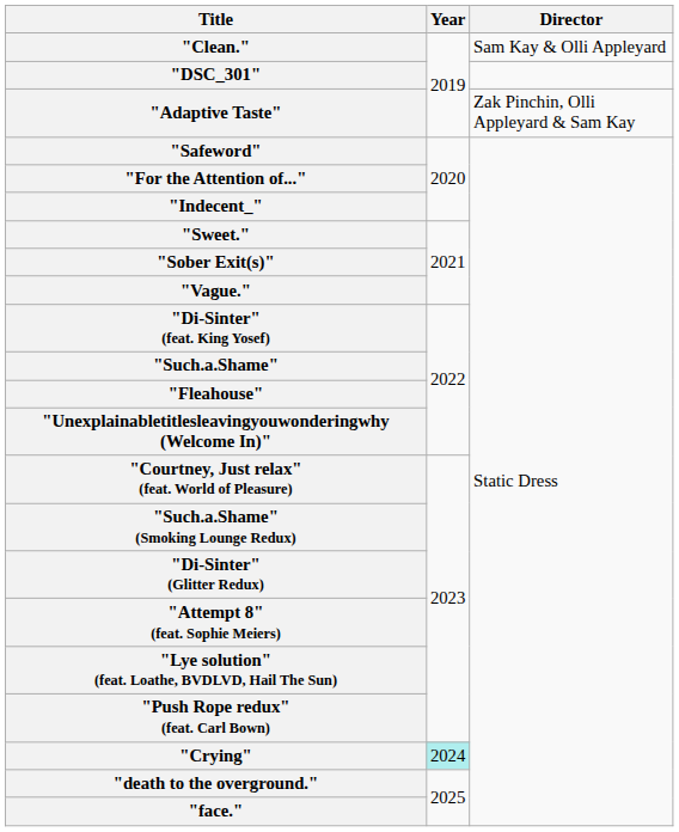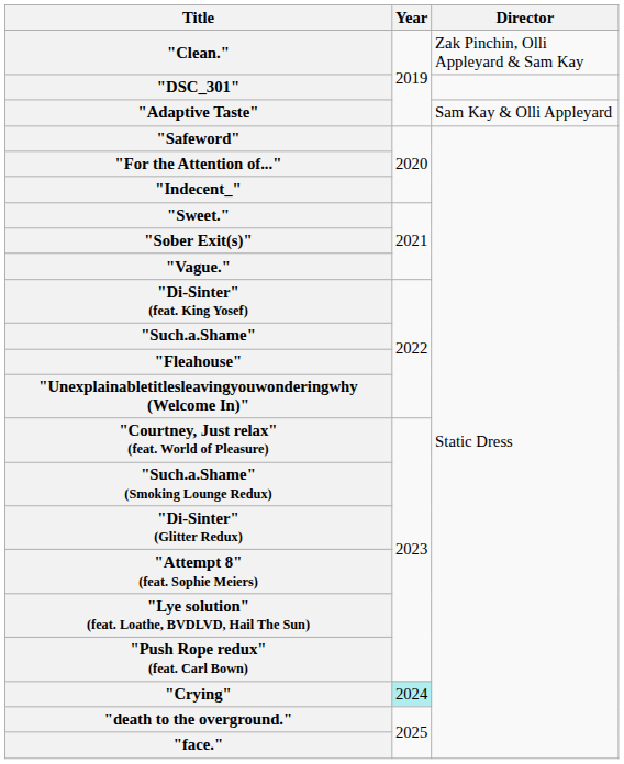"Clean." | Director: Sam Kay & Olli Appleyard -> Zak Pinchin, Olli Appleyard & Sam Kay
"Adaptive Taste" | Director: Zak Pinchin, Olli Appleyard & Sam Kay -> Sam Kay & Olli Appleyard
